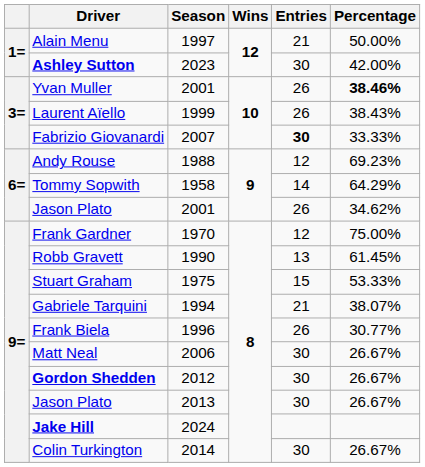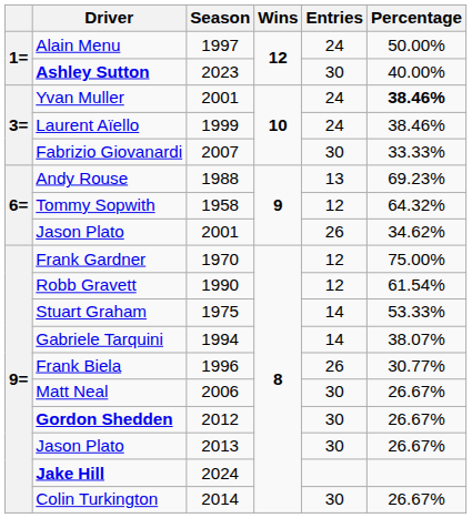Alain Menu | Entries: 21 -> 24
Ashley Sutton | Percentage: 42.00% -> 40.00%
Yvan Muller | Entries: 26 -> 24
Laurent Aïello | Entries: 26 -> 24
Laurent Aïello | Percentage: 38.43% -> 38.46%
Fabrizio Giovanardi | Entries: bold -> normal
Andy Rouse | Entries: 12 -> 13
Tommy Sopwith | Entries: 14 -> 12
Tommy Sopwith | Percentage: 64.29% -> 64.32%
Robb Gravett | Entries: 13 -> 12
Robb Gravett | Percentage: 61.45% -> 61.54%
Stuart Graham | Entries: 15 -> 14
Gabriele Tarquini | Entries: 21 -> 14
